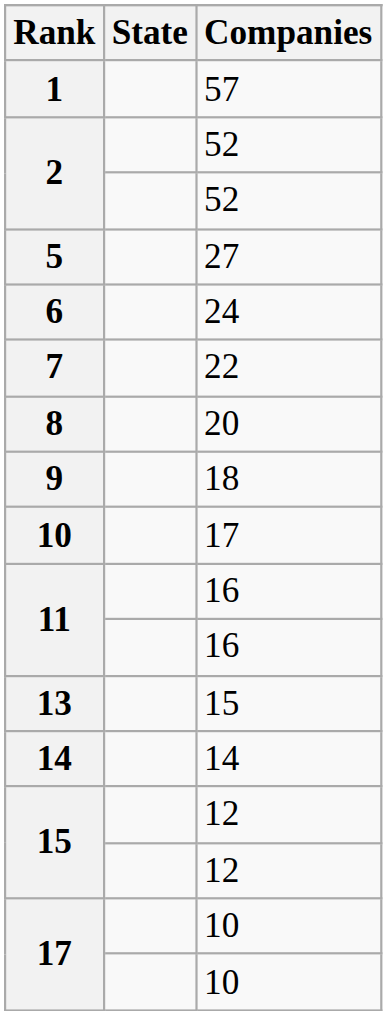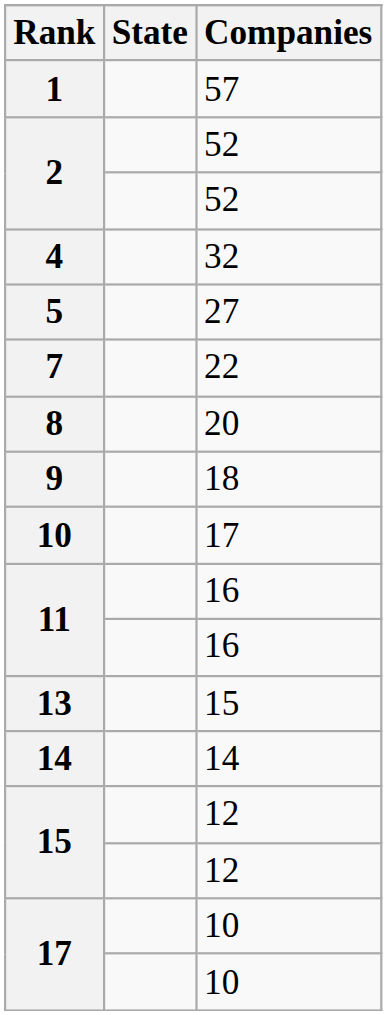+ row: 4 | 32
- row: 6 | 24
